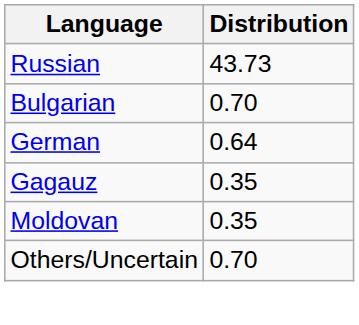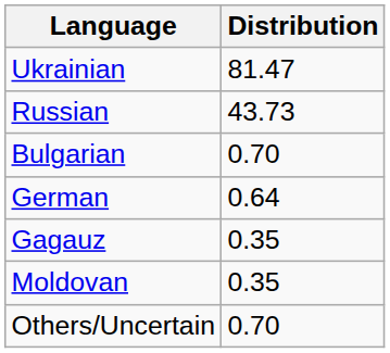+ row: Ukrainian | 81.47
